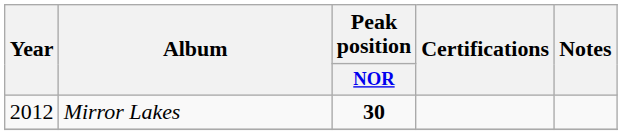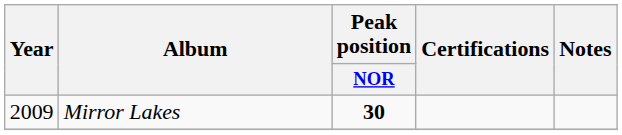Mirror Lakes | Year: 2012 -> 2009
